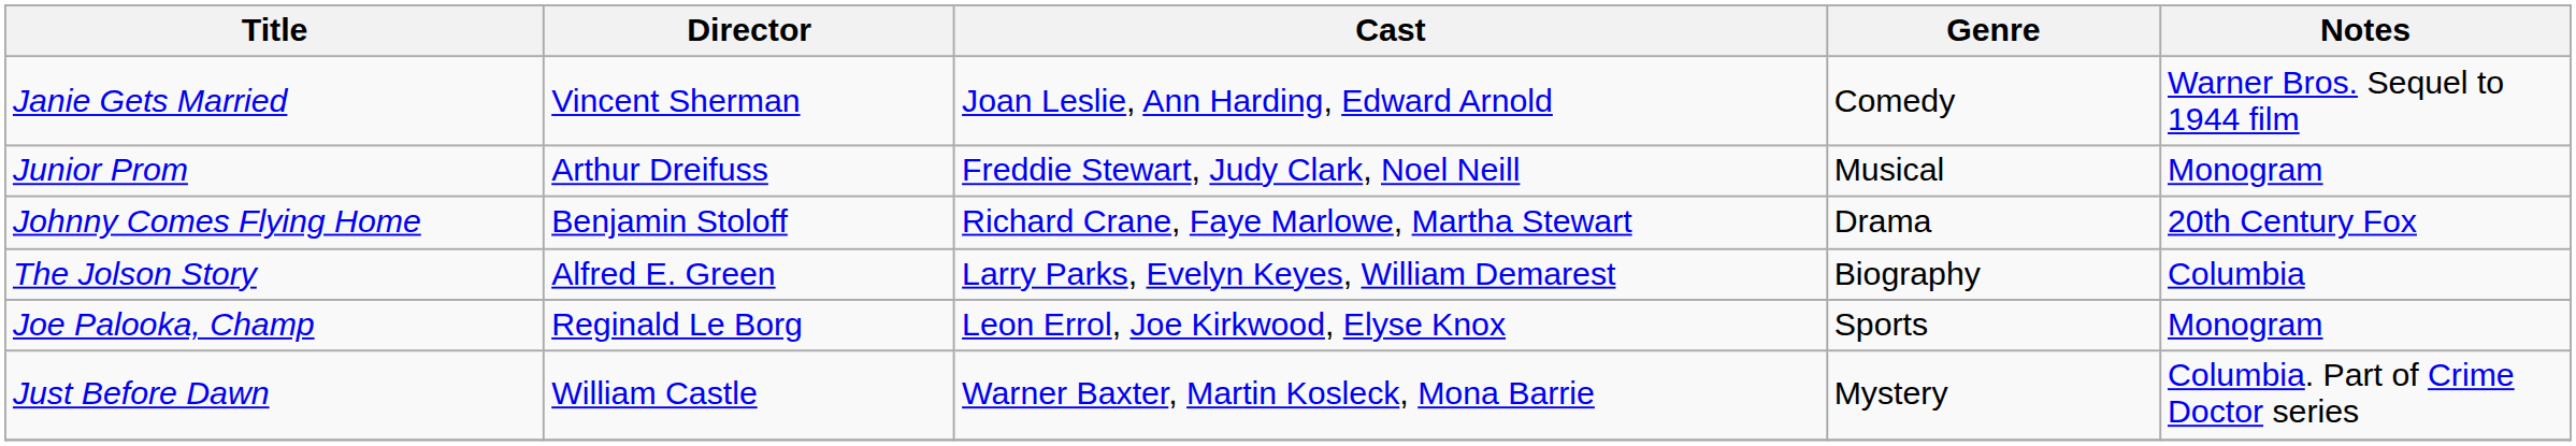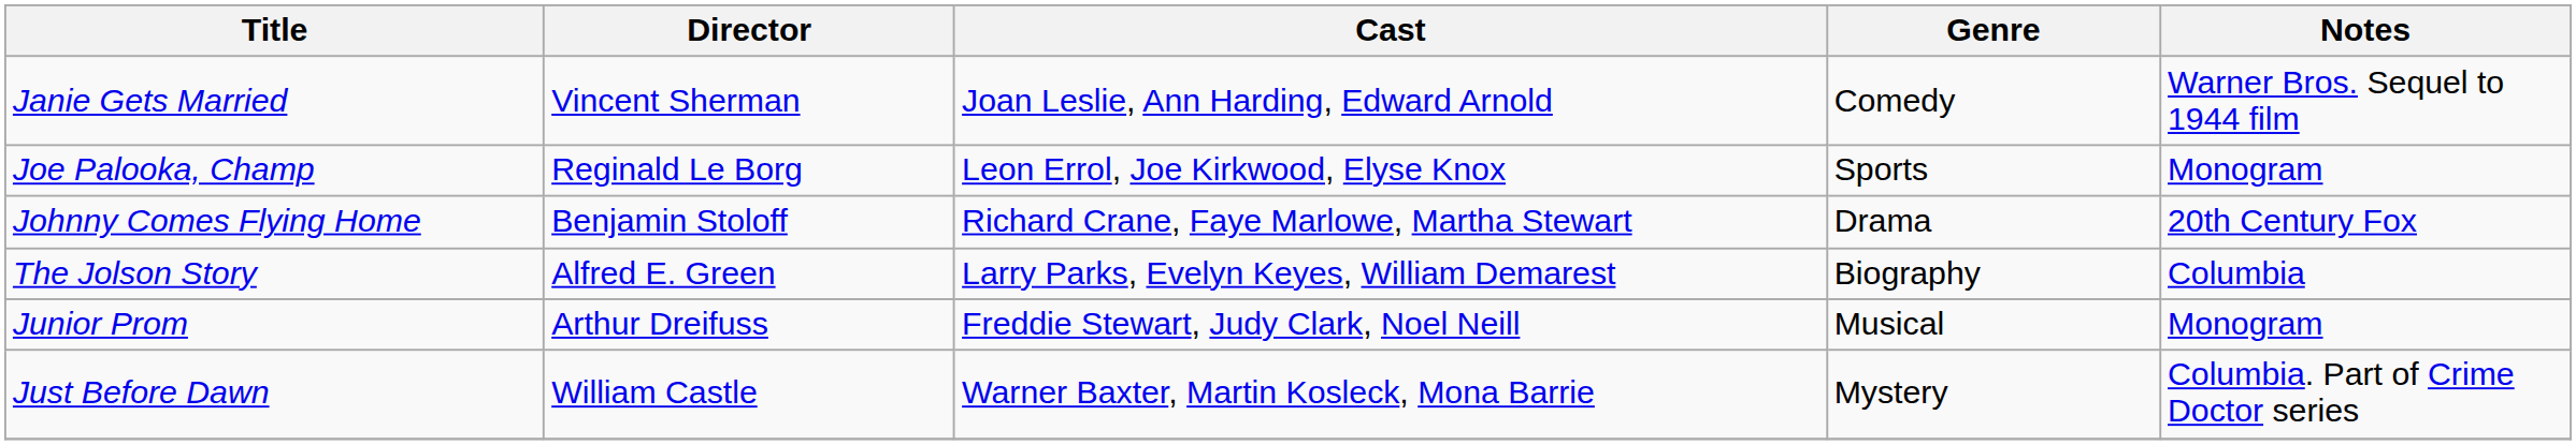rows swapped: Joe Palooka, Champ <-> Junior Prom
